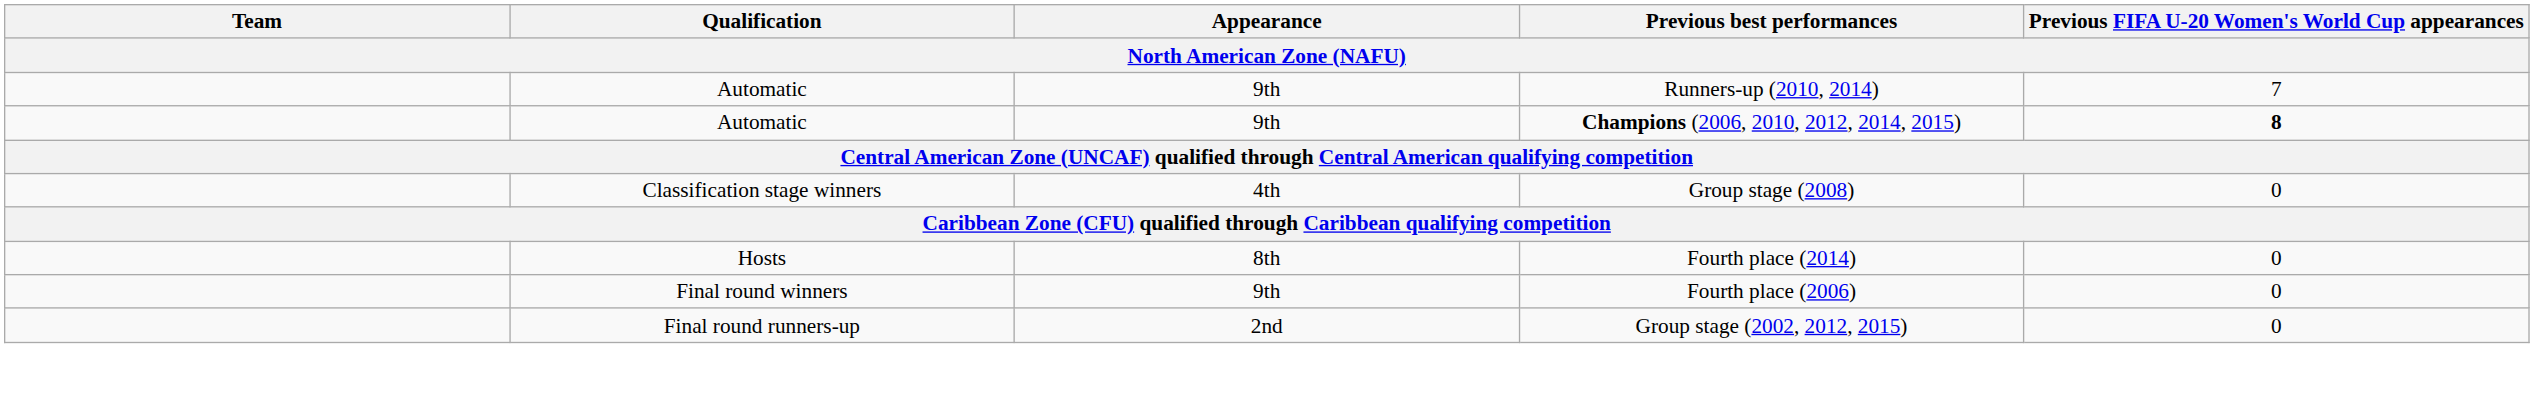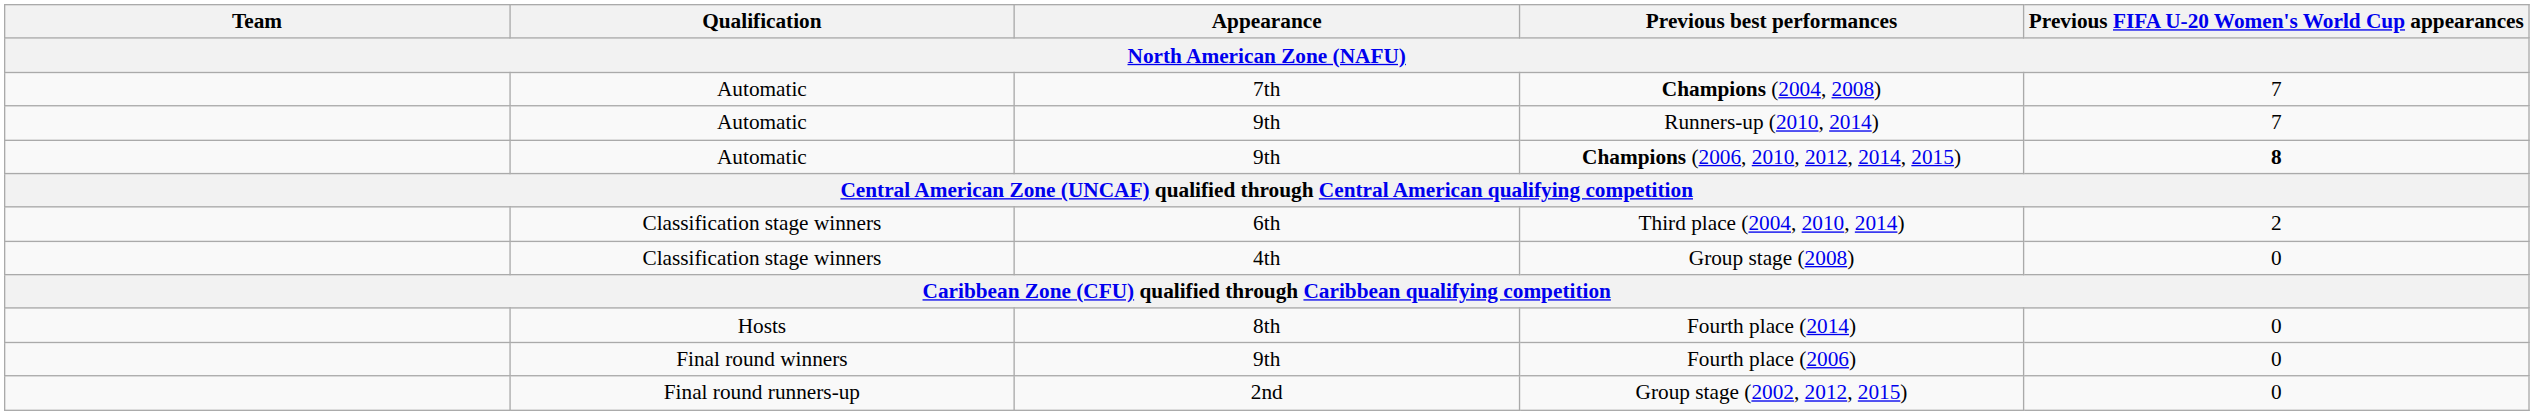+ row: Automatic | 7th | Champions (2004, 2008) | 7
+ row: Classification stage winners | 6th | Third place (2004, 2010, 2014) | 2
